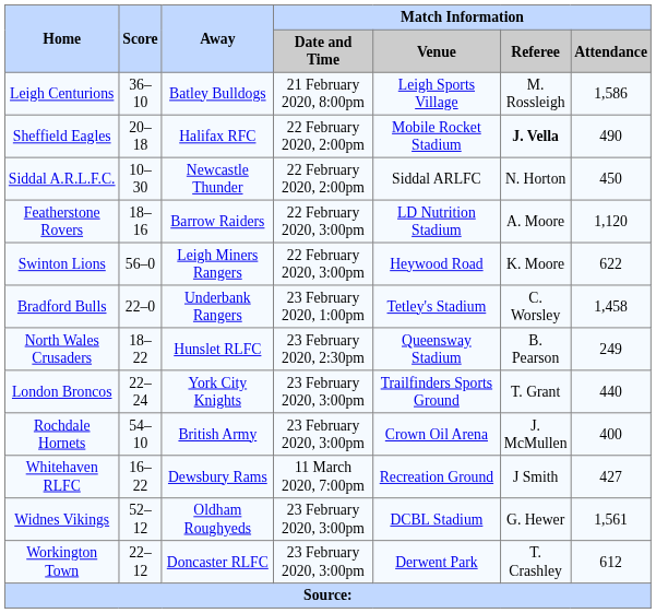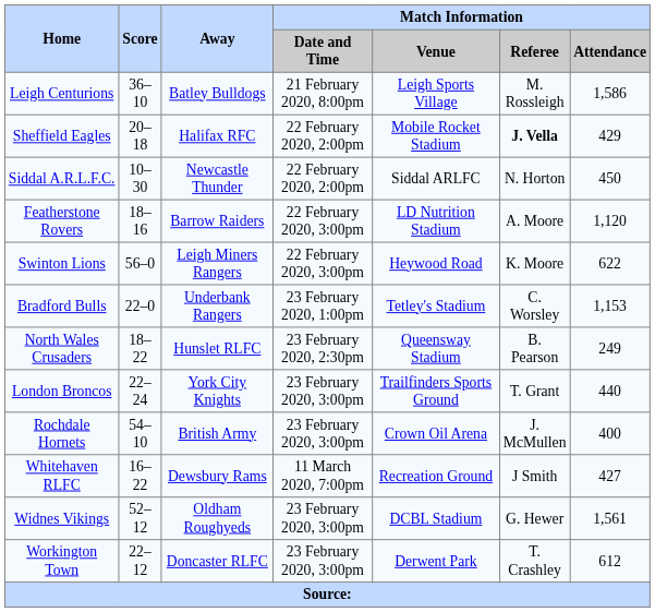Sheffield Eagles | Match Information / Attendance: 490 -> 429
Bradford Bulls | Match Information / Attendance: 1,458 -> 1,153
